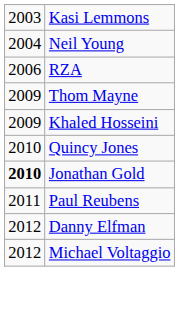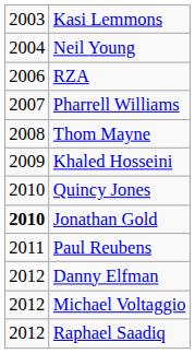+ row: 2007 | Pharrell Williams
Thom Mayne | column 1: 2009 -> 2008
+ row: 2012 | Raphael Saadiq
